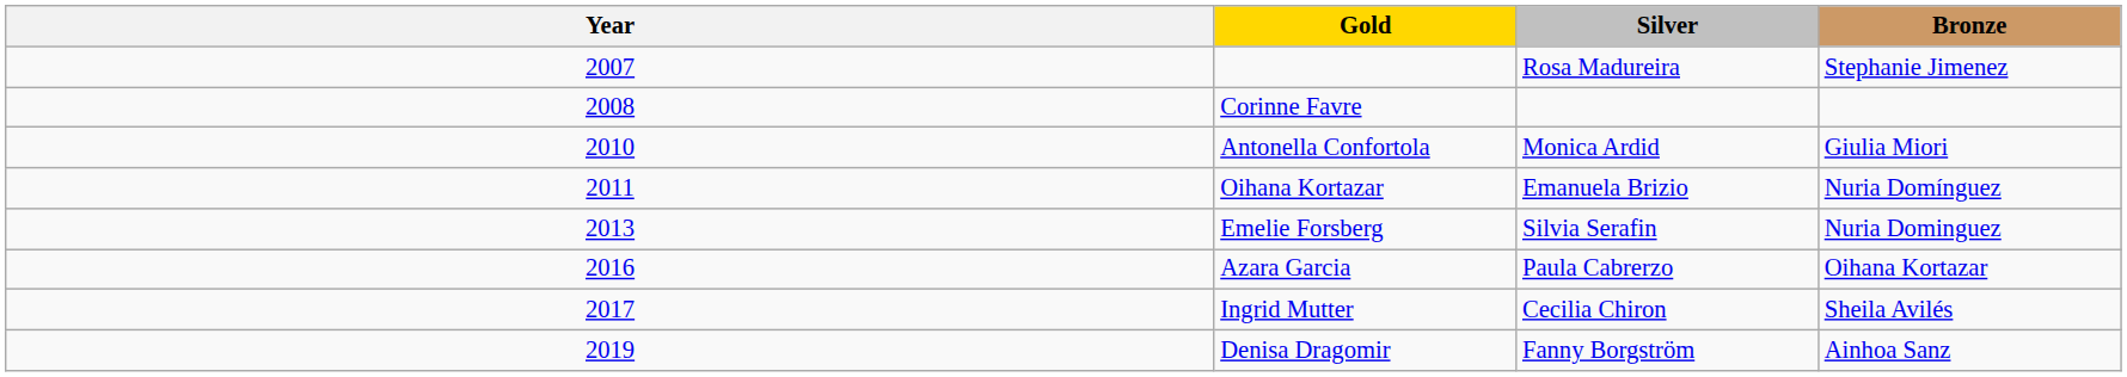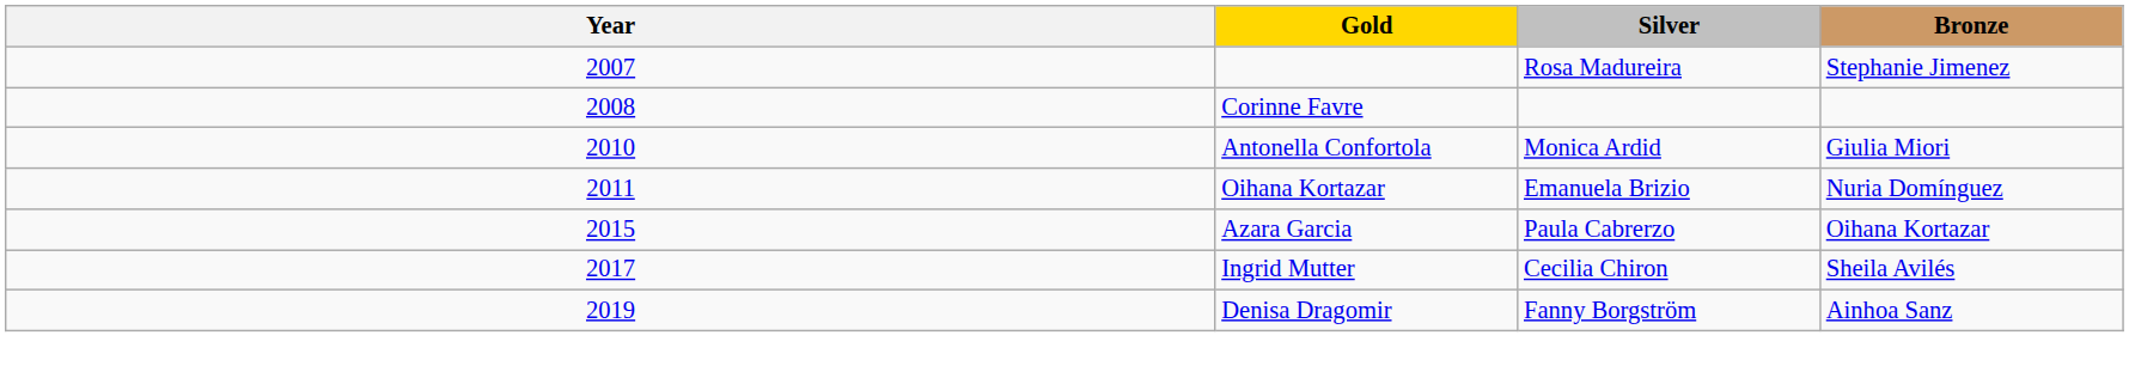- row: 2013 | Emelie Forsberg | Silvia Serafin | Nuria Dominguez
Azara Garcia | Year: 2016 -> 2015
